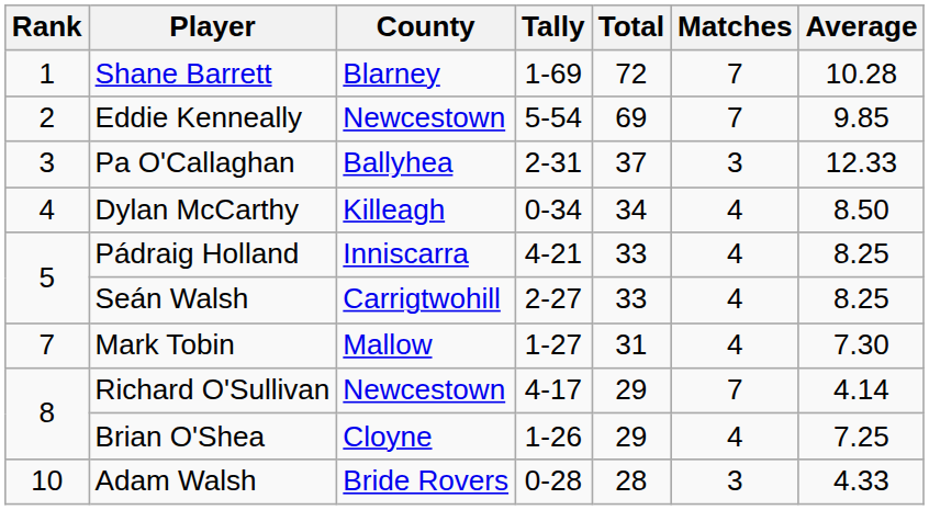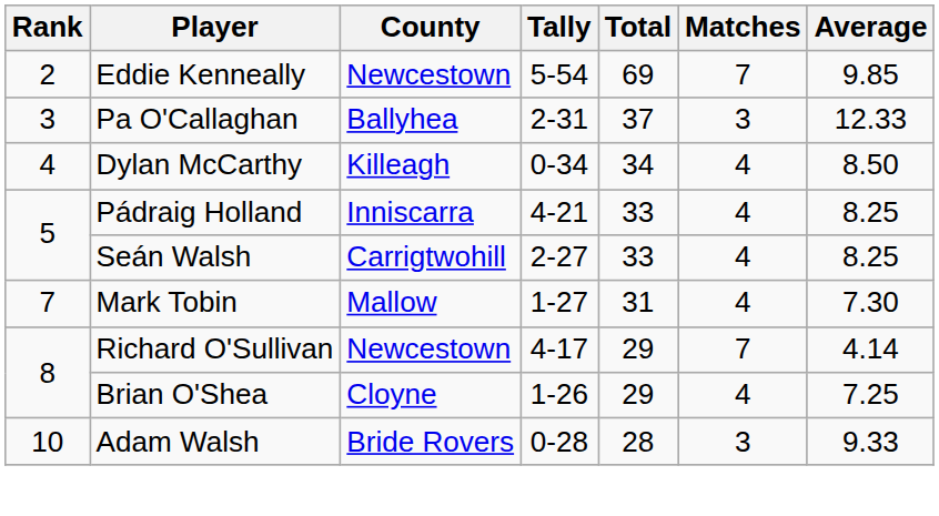- row: 1 | Shane Barrett | Blarney | 1-69 | 72 | 7 | 10.28
Adam Walsh | Average: 4.33 -> 9.33
